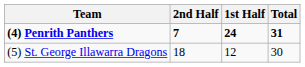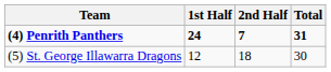columns swapped: 1st Half <-> 2nd Half
